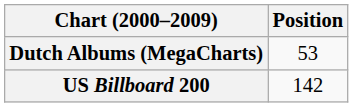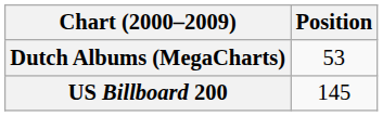US Billboard 200 | Position: 142 -> 145
